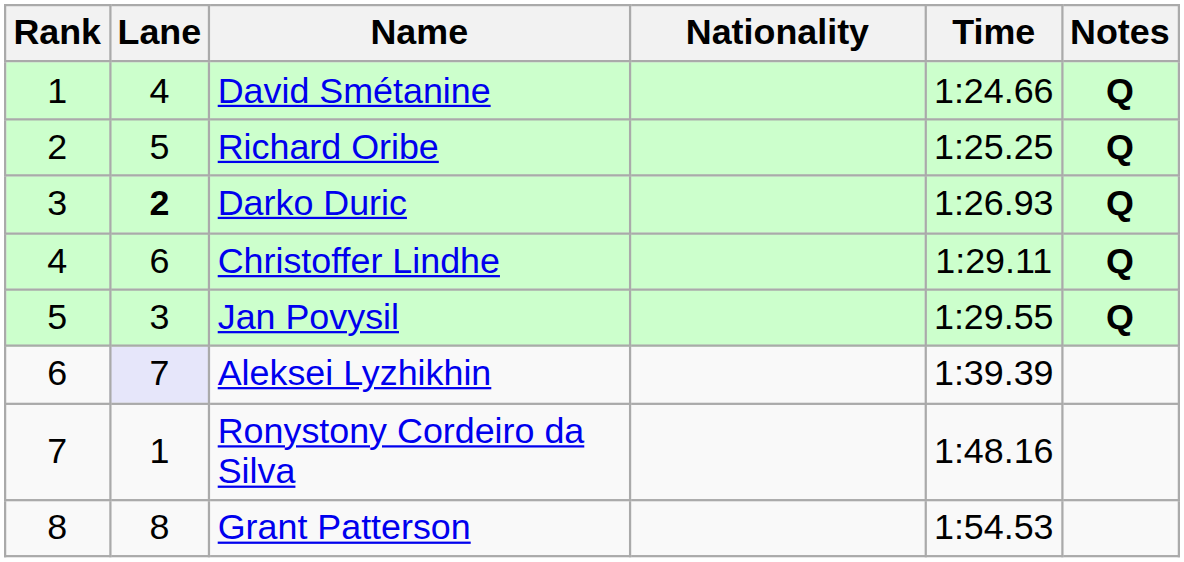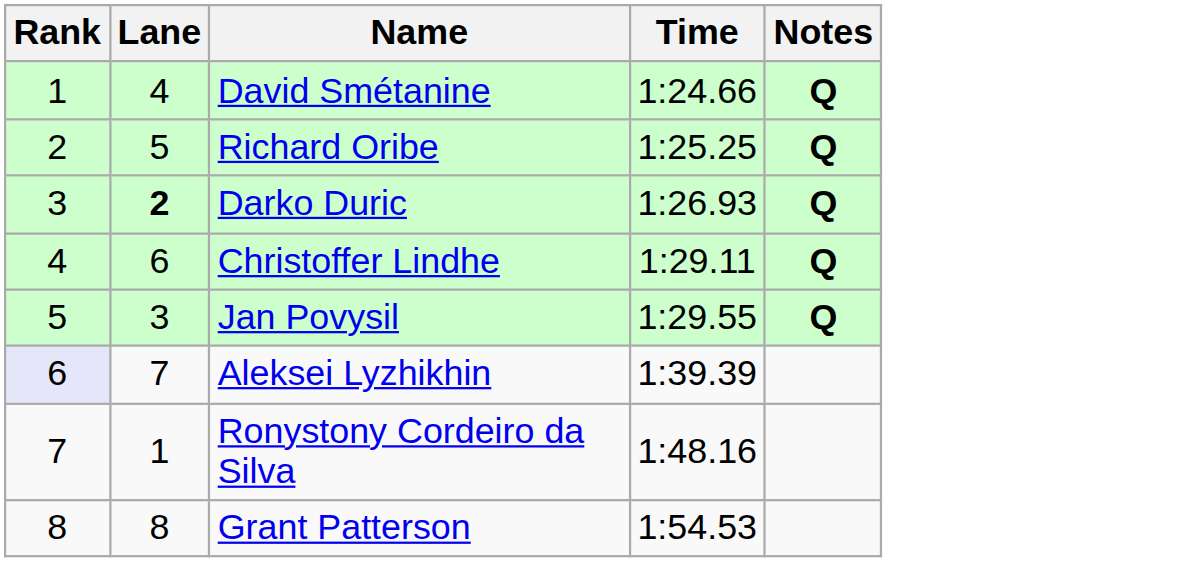- column: Nationality
Aleksei Lyzhikhin | Rank: no background -> lavender background
Aleksei Lyzhikhin | Lane: lavender background -> no background
